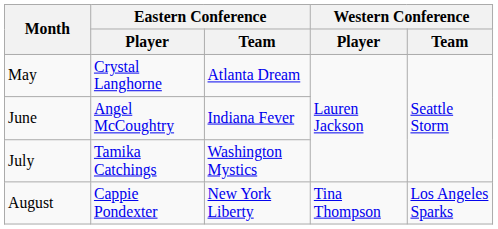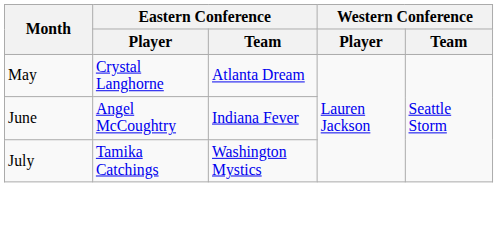- row: August | Cappie Pondexter | New York Liberty | Tina Thompson | Los Angeles Sparks
